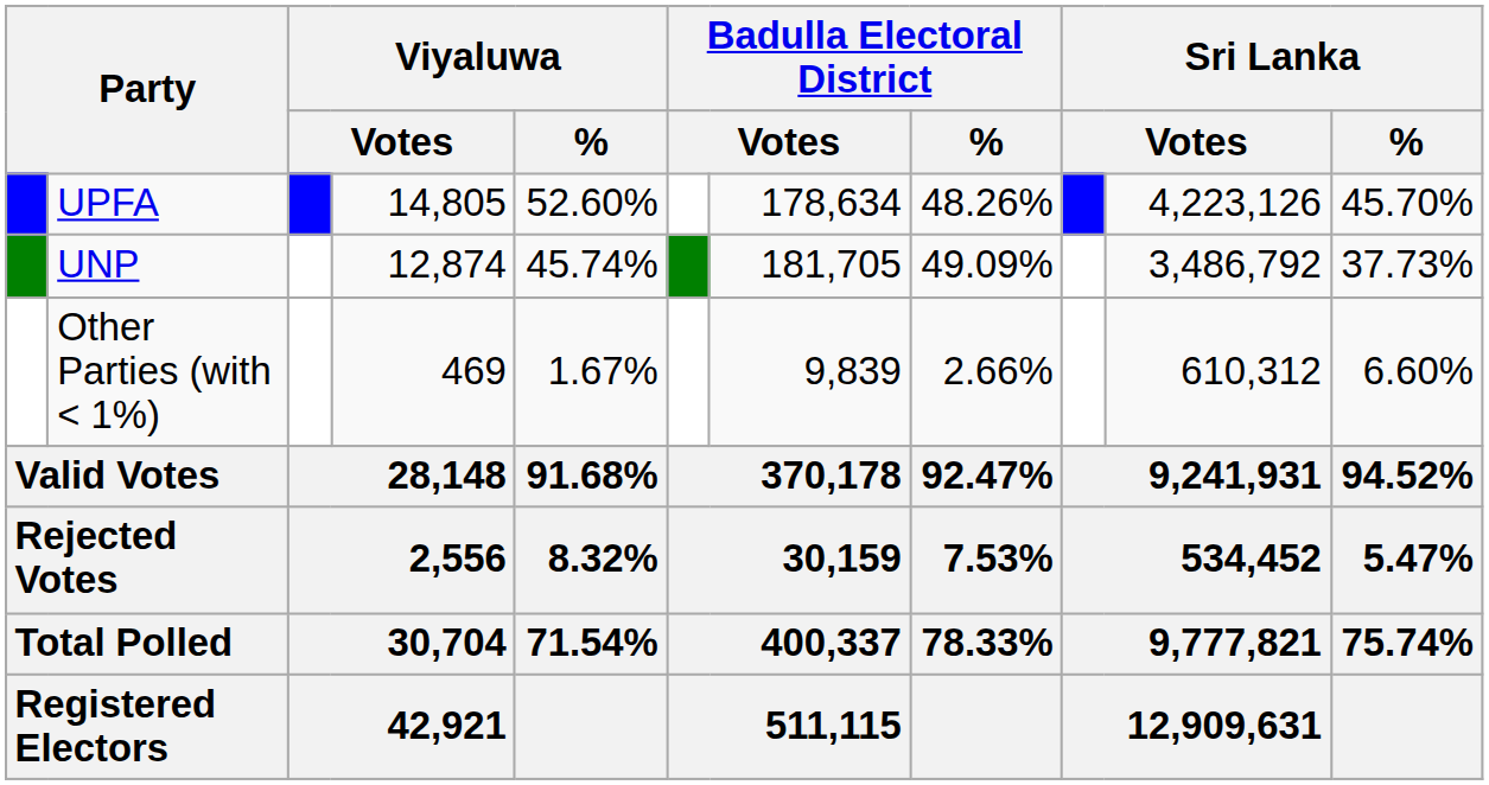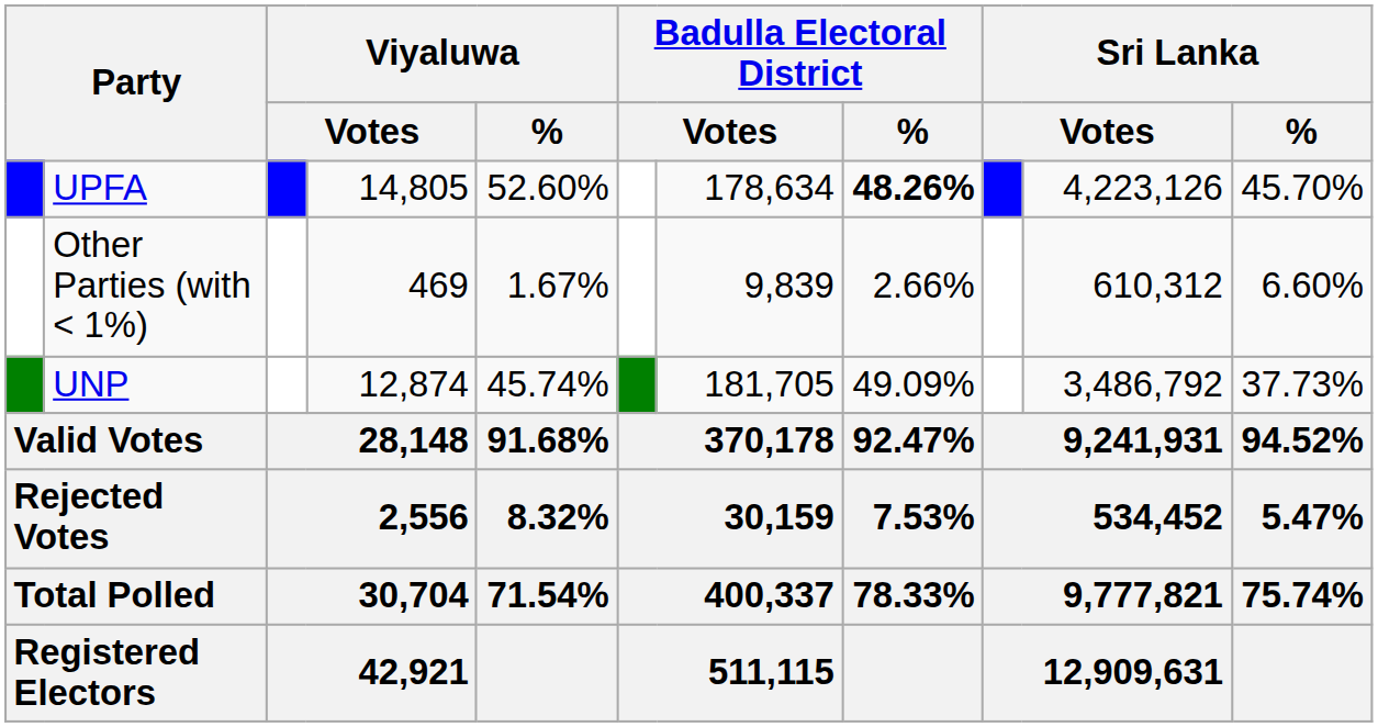UPFA | Badulla Electoral District / %: normal -> bold
rows swapped: UNP <-> Other Parties (with < 1%)
